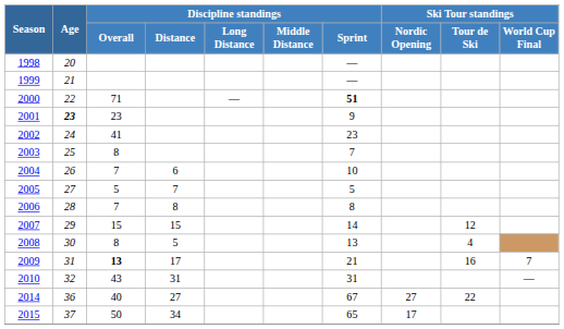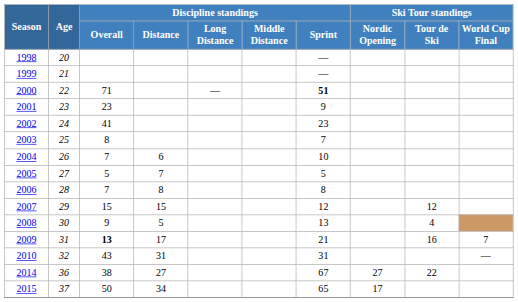2001 | Age: bold -> normal
2007 | Discipline standings / Sprint: 14 -> 12
2008 | Discipline standings / Overall: 8 -> 9
2014 | Discipline standings / Overall: 40 -> 38
